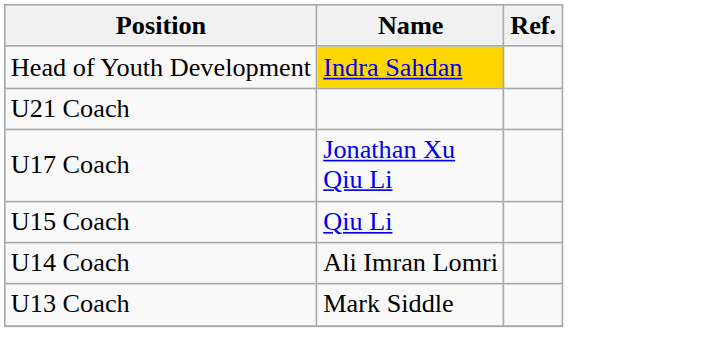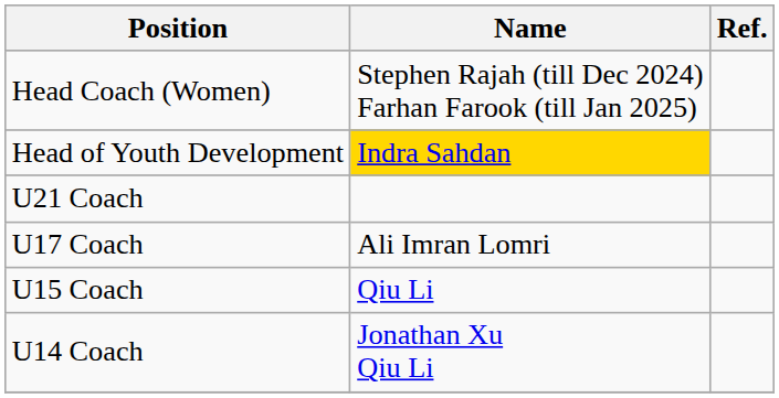+ row: Head Coach (Women) | Stephen Rajah (till Dec 2024) Farhan Farook (till Jan 2025)
U17 Coach | Name: Jonathan Xu Qiu Li -> Ali Imran Lomri
U14 Coach | Name: Ali Imran Lomri -> Jonathan Xu Qiu Li
- row: U13 Coach | Mark Siddle
